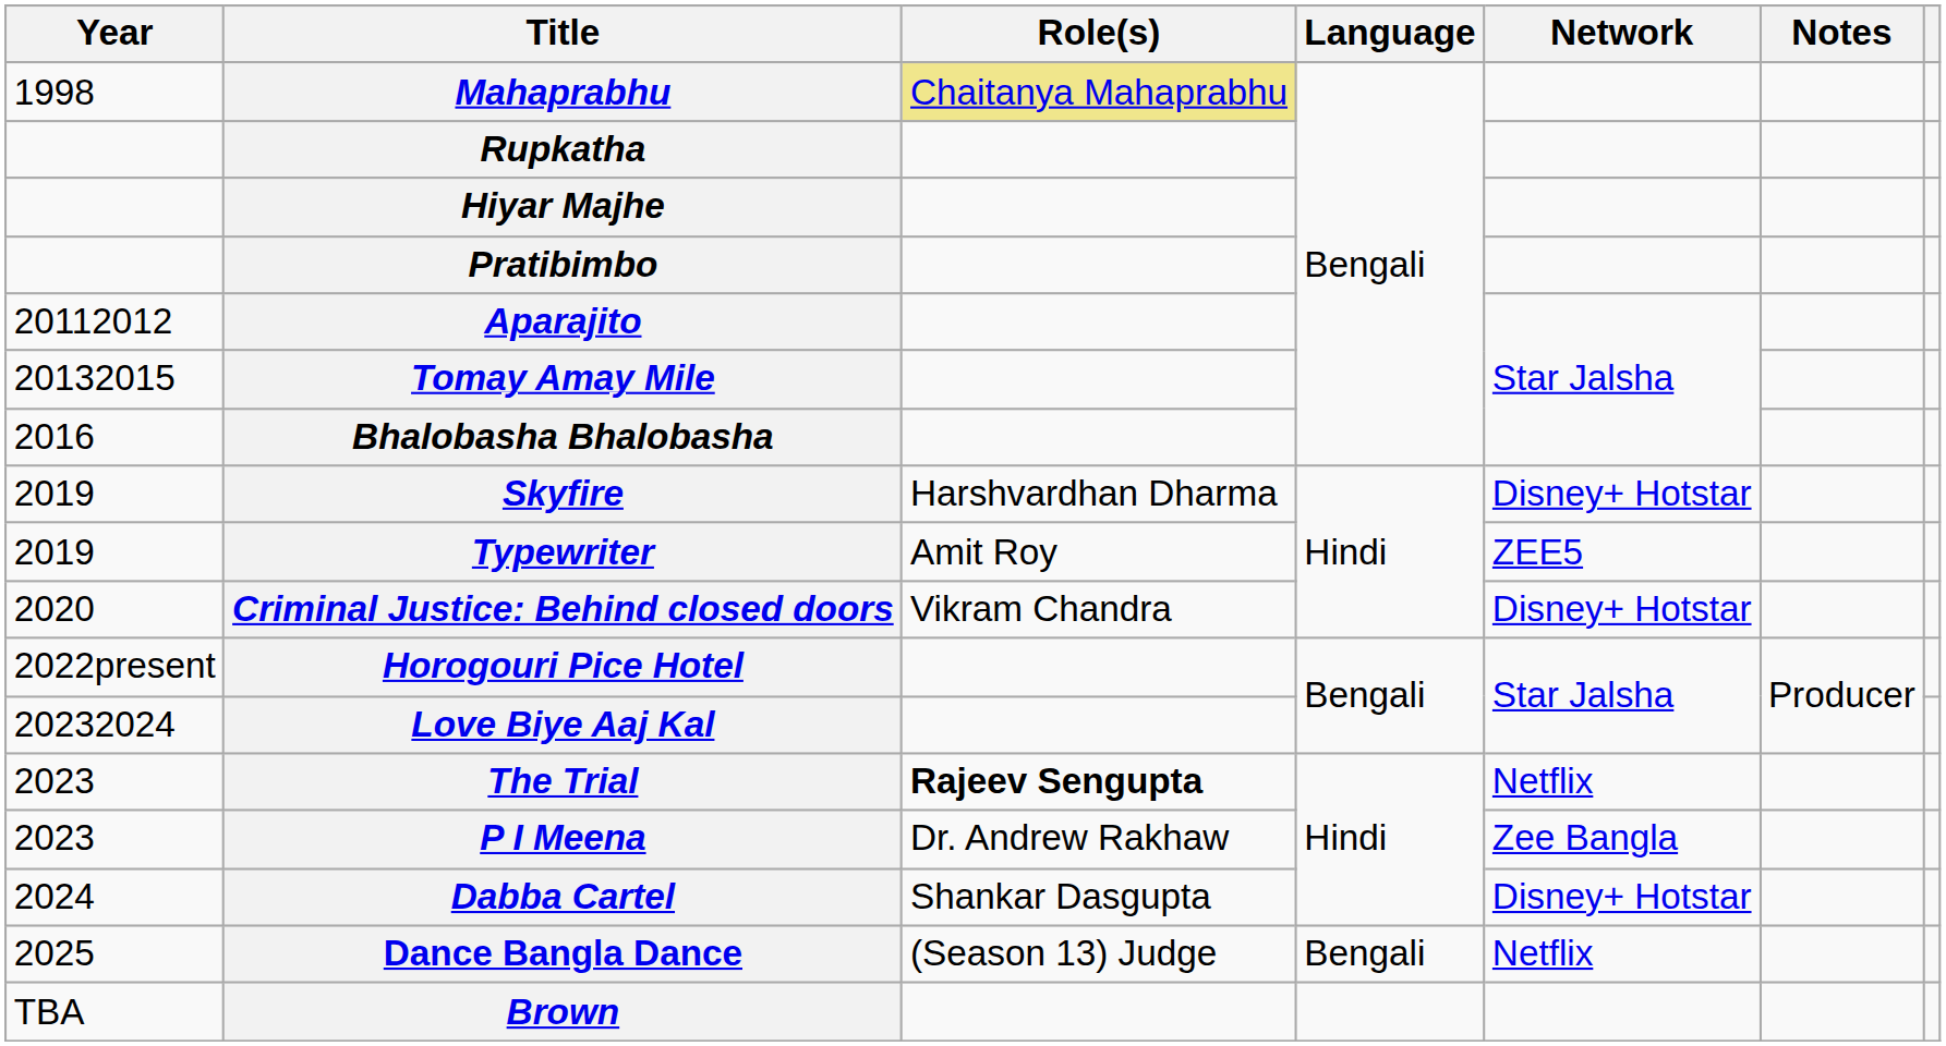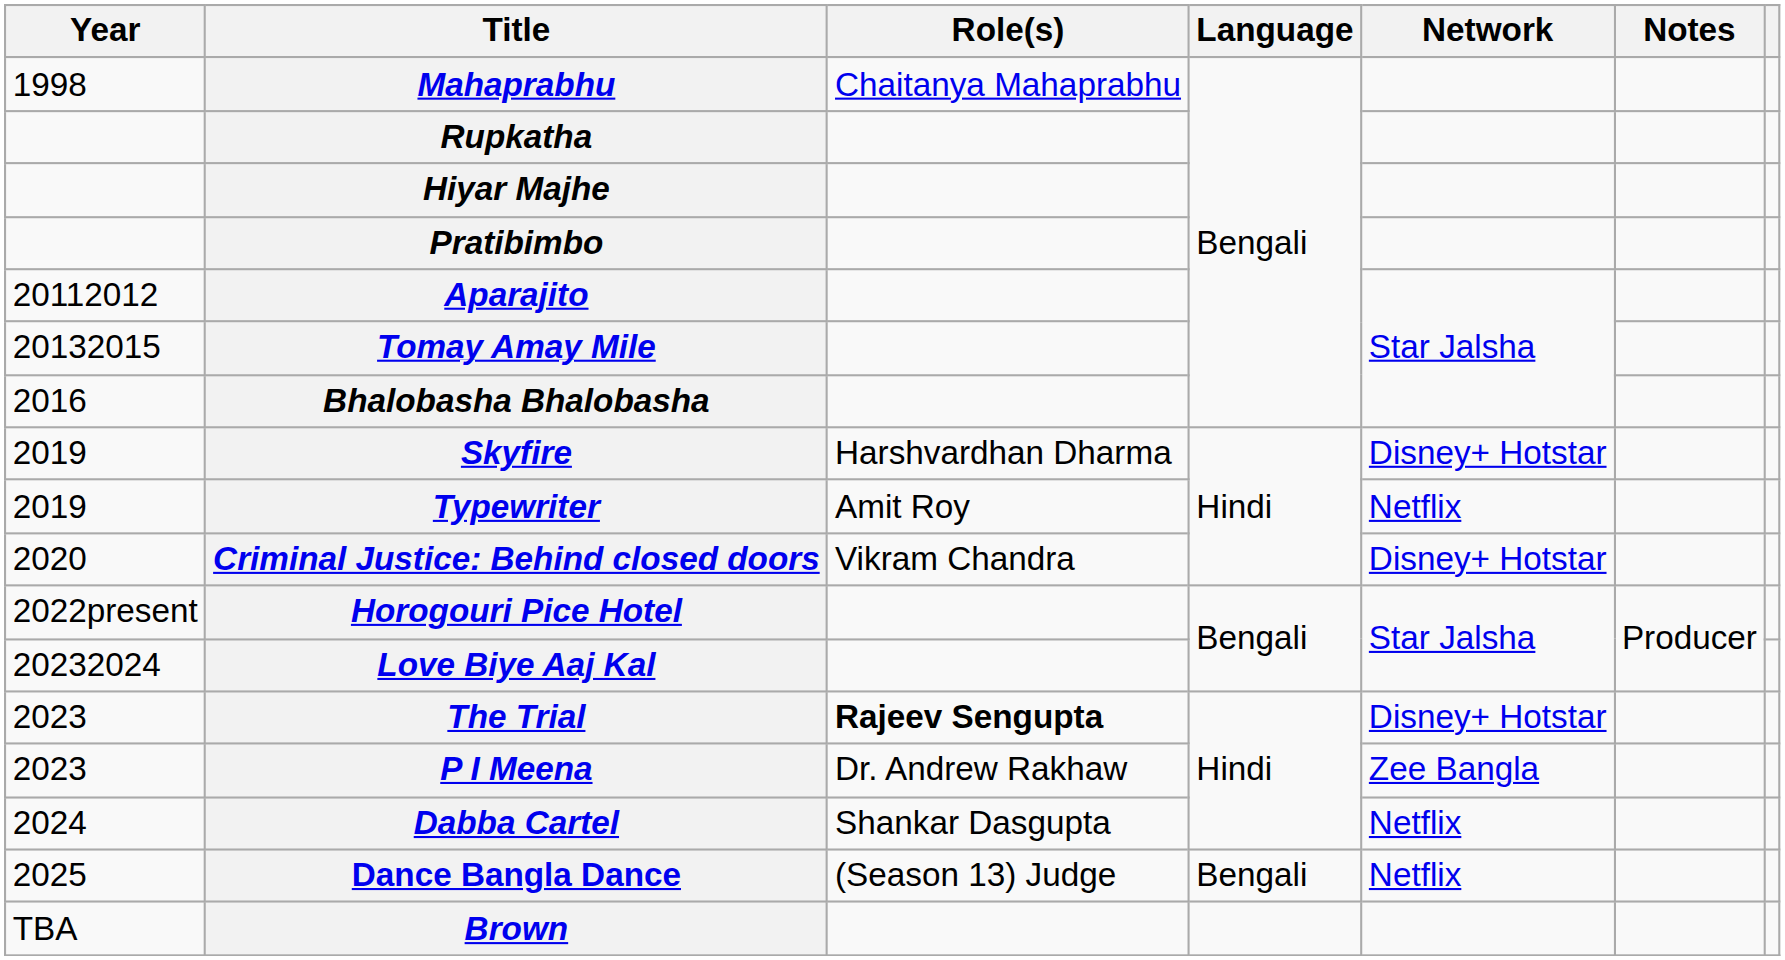Mahaprabhu | Role(s): khaki background -> no background
Typewriter | Network: ZEE5 -> Netflix
The Trial | Network: Netflix -> Disney+ Hotstar
Dabba Cartel | Network: Disney+ Hotstar -> Netflix
